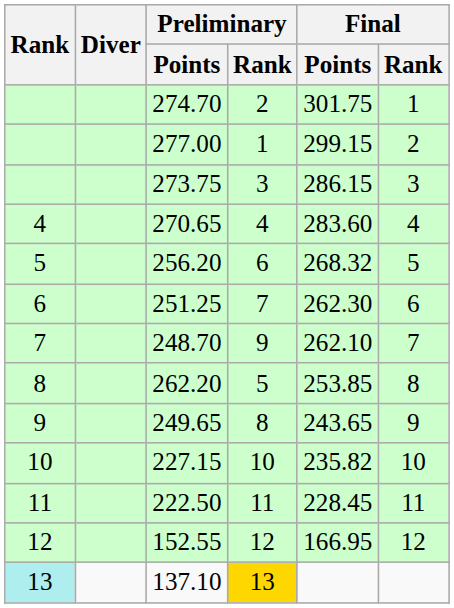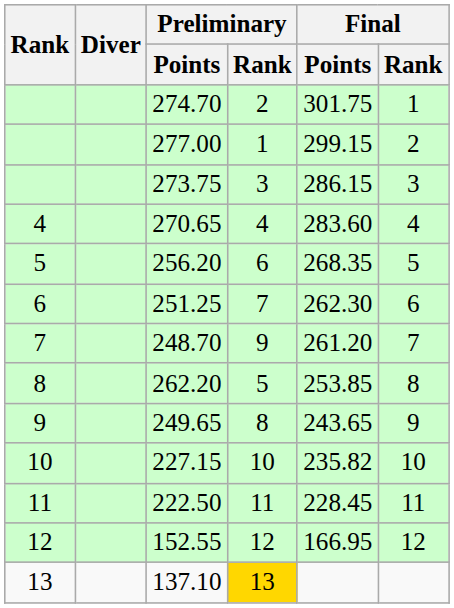256.20 | Final / Points: 268.32 -> 268.35
248.70 | Final / Points: 262.10 -> 261.20
137.10 | Rank: paleturquoise background -> no background
